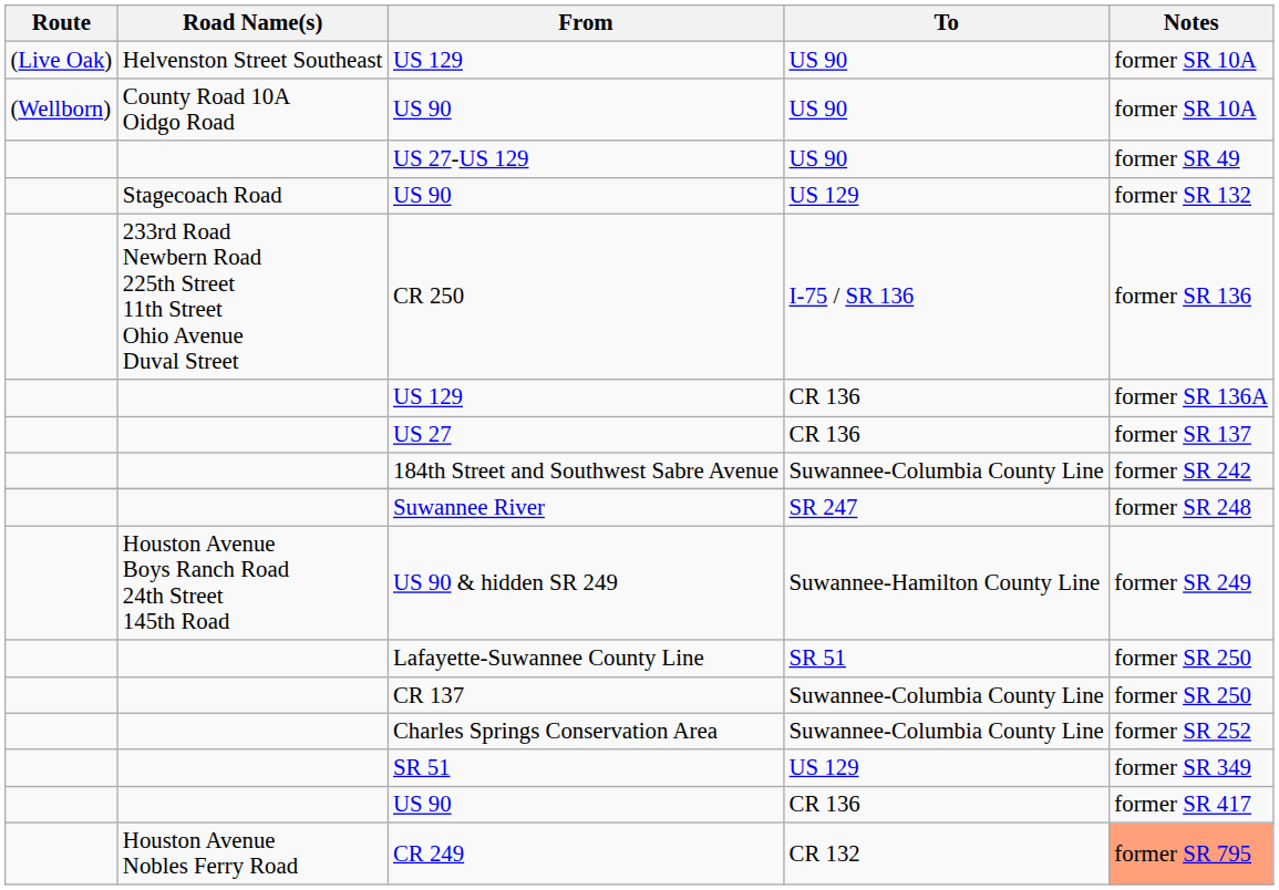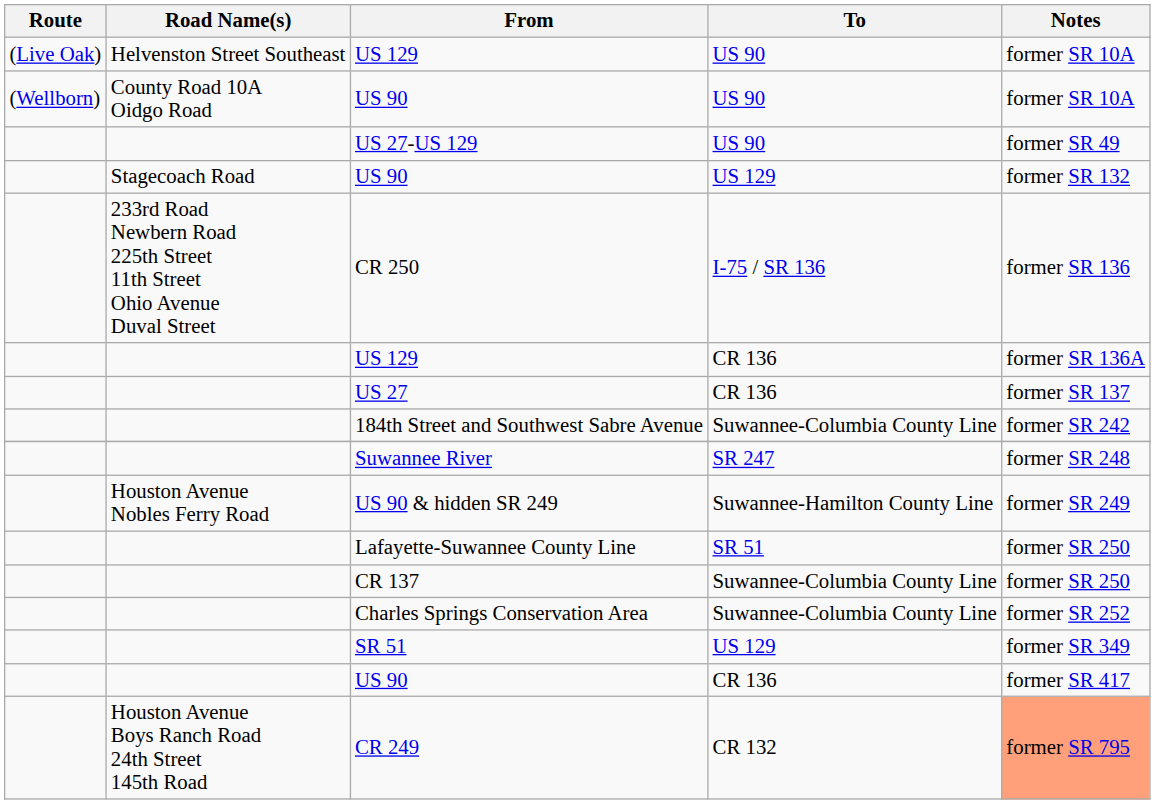US 90 & hidden SR 249 | Road Name(s): Houston Avenue Boys Ranch Road 24th Street 145th Road -> Houston Avenue Nobles Ferry Road
CR 249 | Road Name(s): Houston Avenue Nobles Ferry Road -> Houston Avenue Boys Ranch Road 24th Street 145th Road
